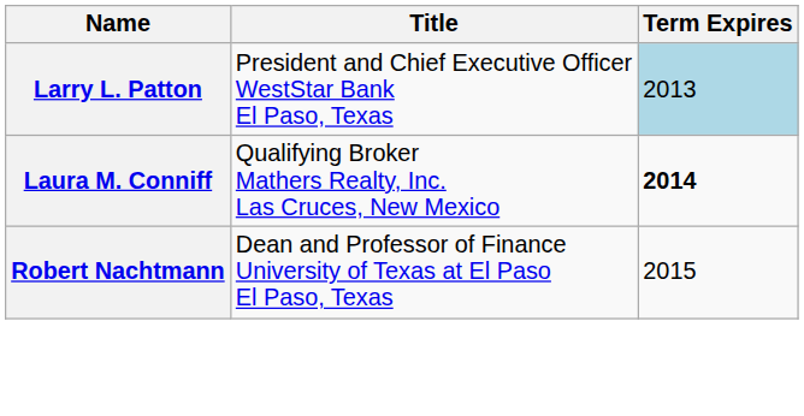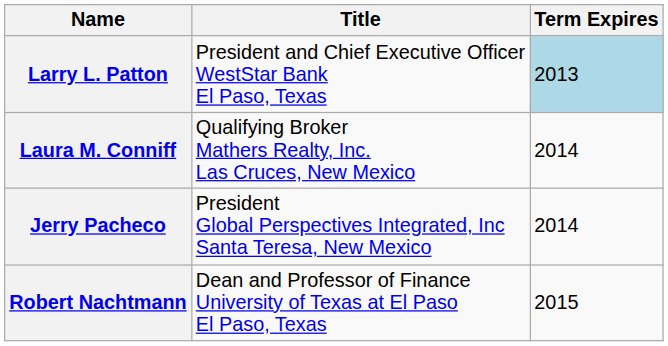Laura M. Conniff | Term Expires: bold -> normal
+ row: Jerry Pacheco | President Global Perspectives Integrated, Inc Santa Teresa, New Mexico | 2014
